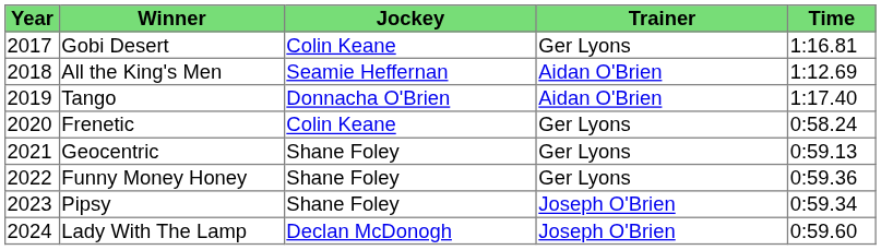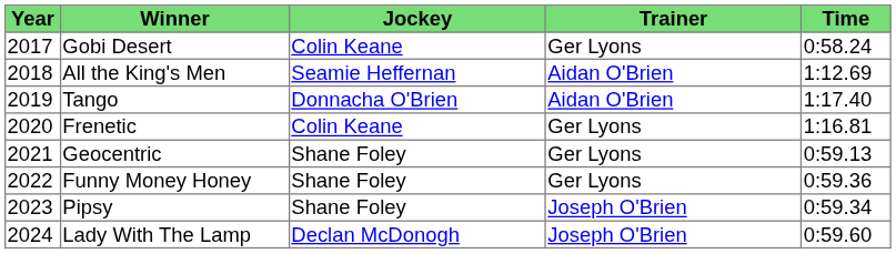Gobi Desert | Time: 1:16.81 -> 0:58.24
Frenetic | Time: 0:58.24 -> 1:16.81
